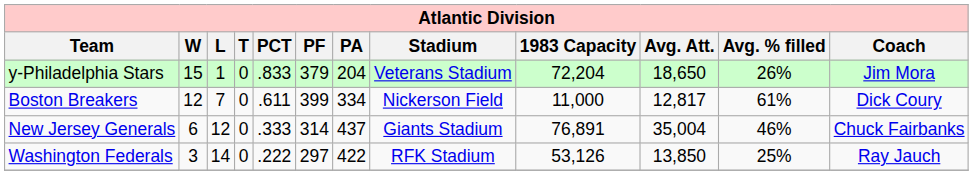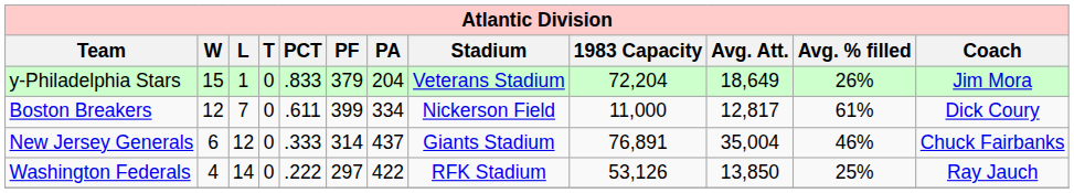y-Philadelphia Stars | Avg. Att.: 18,650 -> 18,649
Washington Federals | W: 3 -> 4
